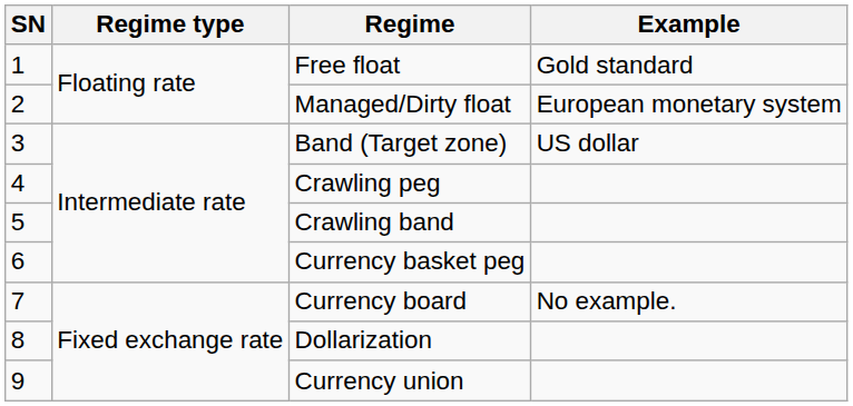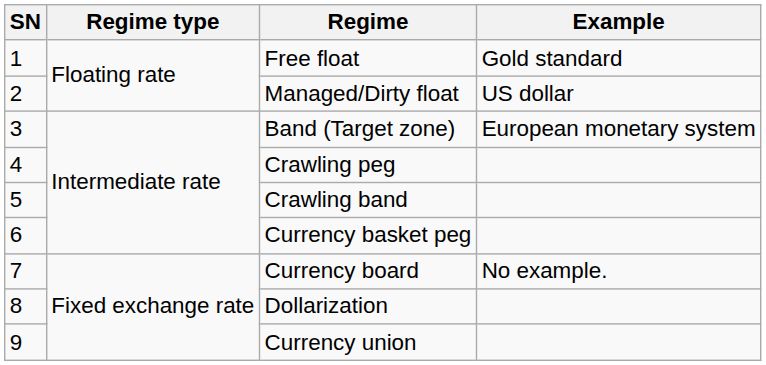Managed/Dirty float | Example: European monetary system -> US dollar
Band (Target zone) | Example: US dollar -> European monetary system
